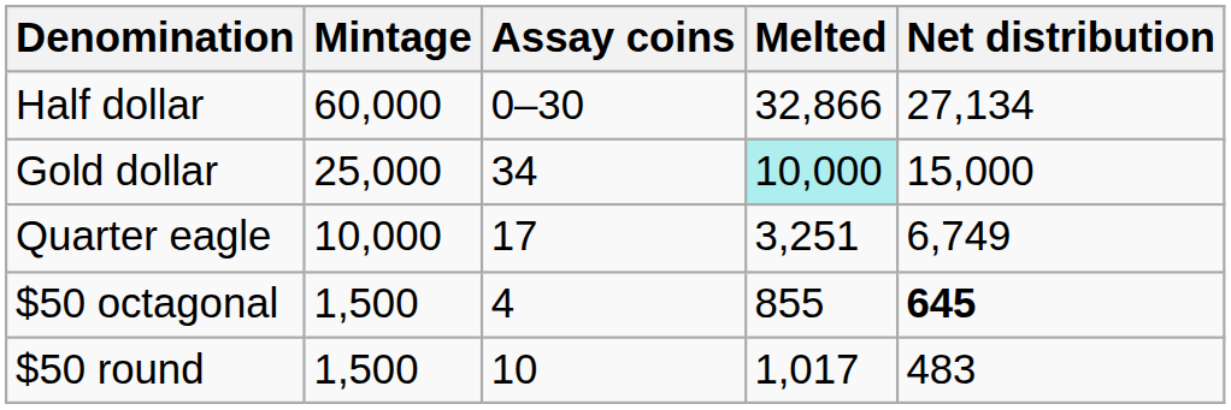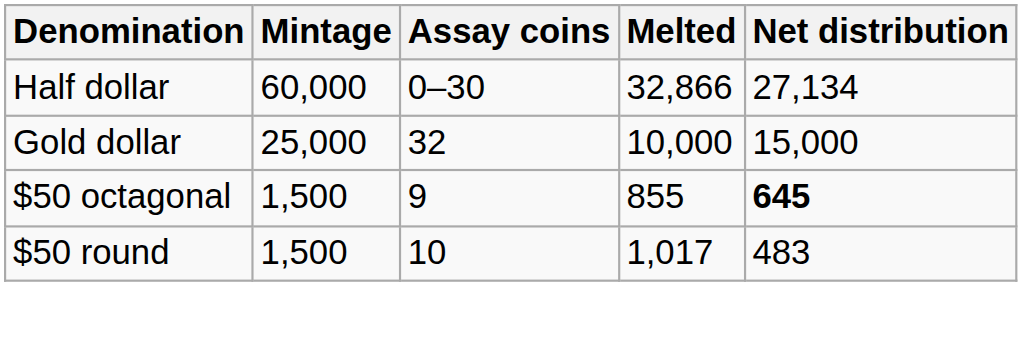Gold dollar | Assay coins: 34 -> 32
Gold dollar | Melted: paleturquoise background -> no background
- row: Quarter eagle | 10,000 | 17 | 3,251 | 6,749
$50 octagonal | Assay coins: 4 -> 9
